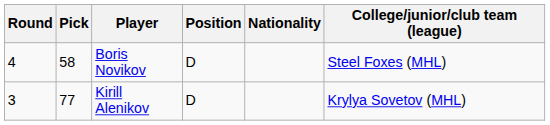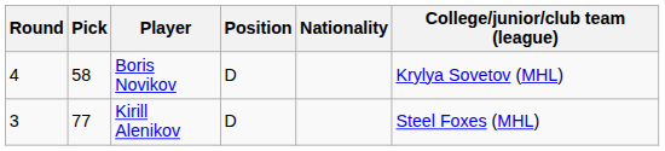Boris Novikov | College/junior/club team (league): Steel Foxes (MHL) -> Krylya Sovetov (MHL)
Kirill Alenikov | College/junior/club team (league): Krylya Sovetov (MHL) -> Steel Foxes (MHL)
